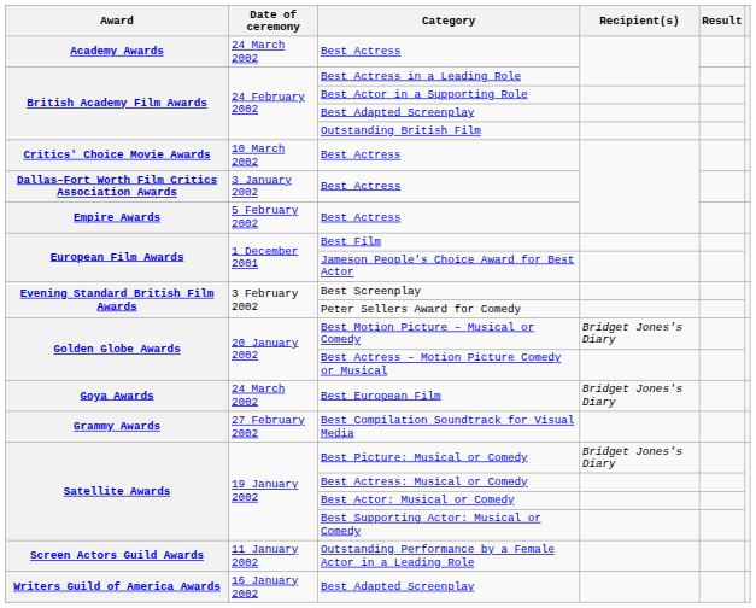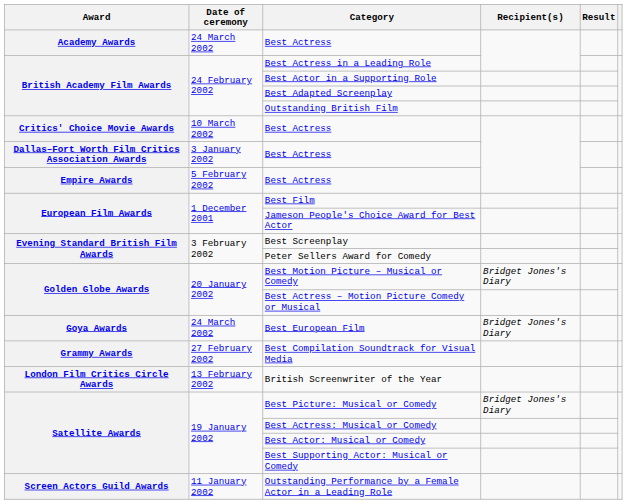+ row: London Film Critics Circle Awards | 13 February 2002 | British Screenwriter of the Year
- row: Writers Guild of America Awards | 16 January 2002 | Best Adapted Screenplay
